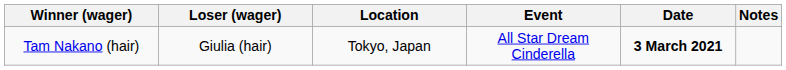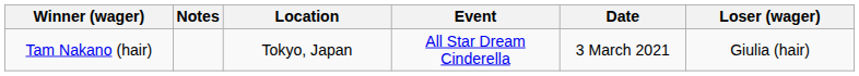columns swapped: Loser (wager) <-> Notes
Tam Nakano (hair) | Date: bold -> normal
